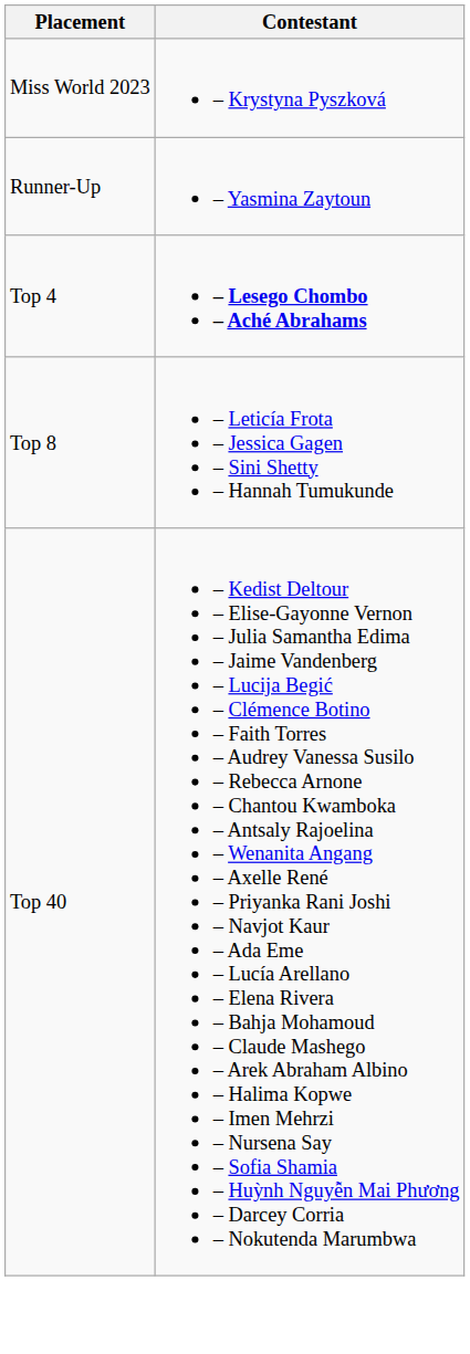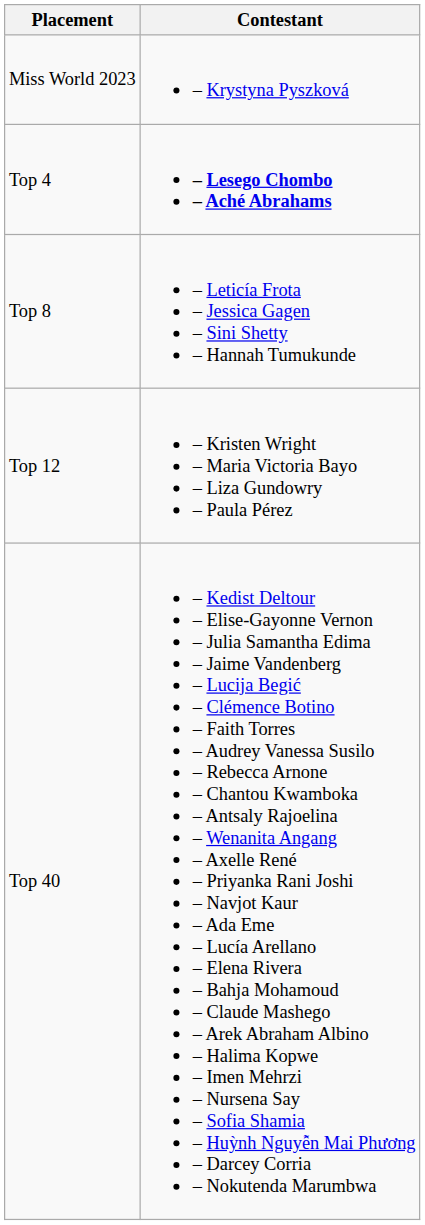- row: Runner-Up | – Yasmina Zaytoun
+ row: Top 12 | – Kristen Wright – Maria Victoria Bayo – Liza Gundowry – Paula Pérez
